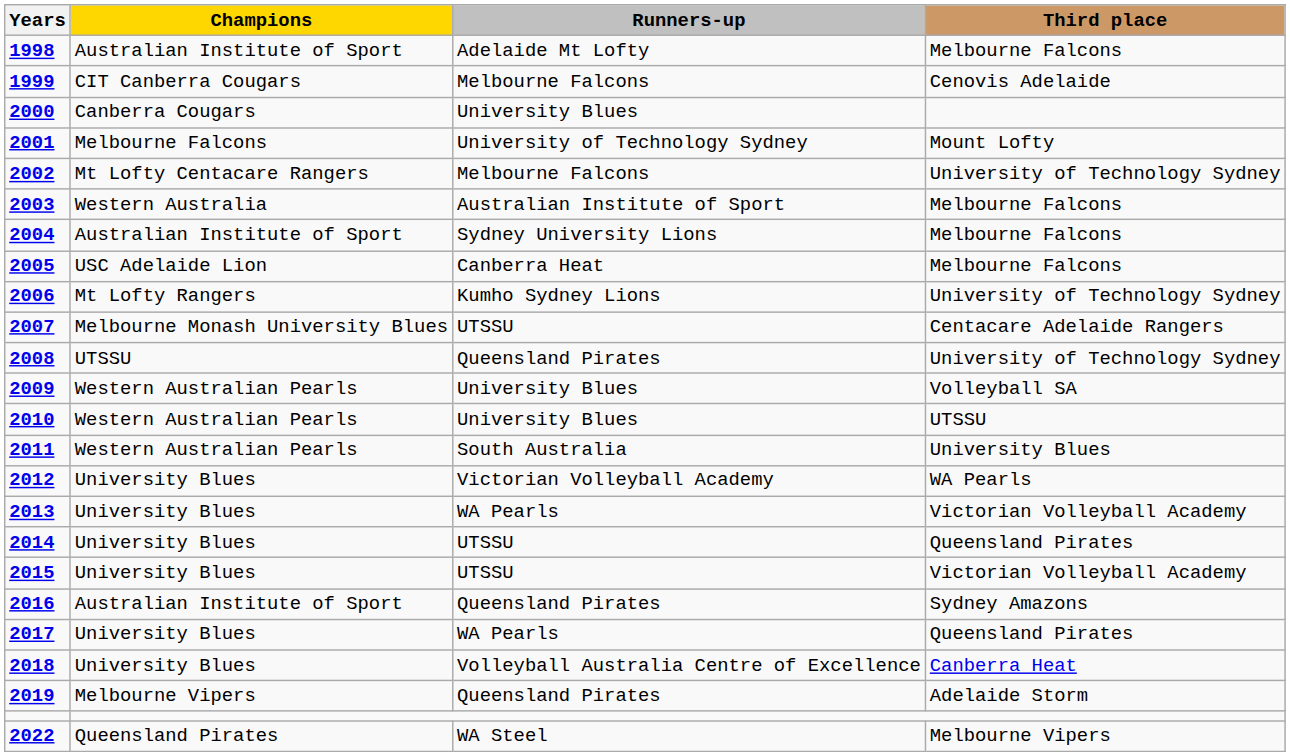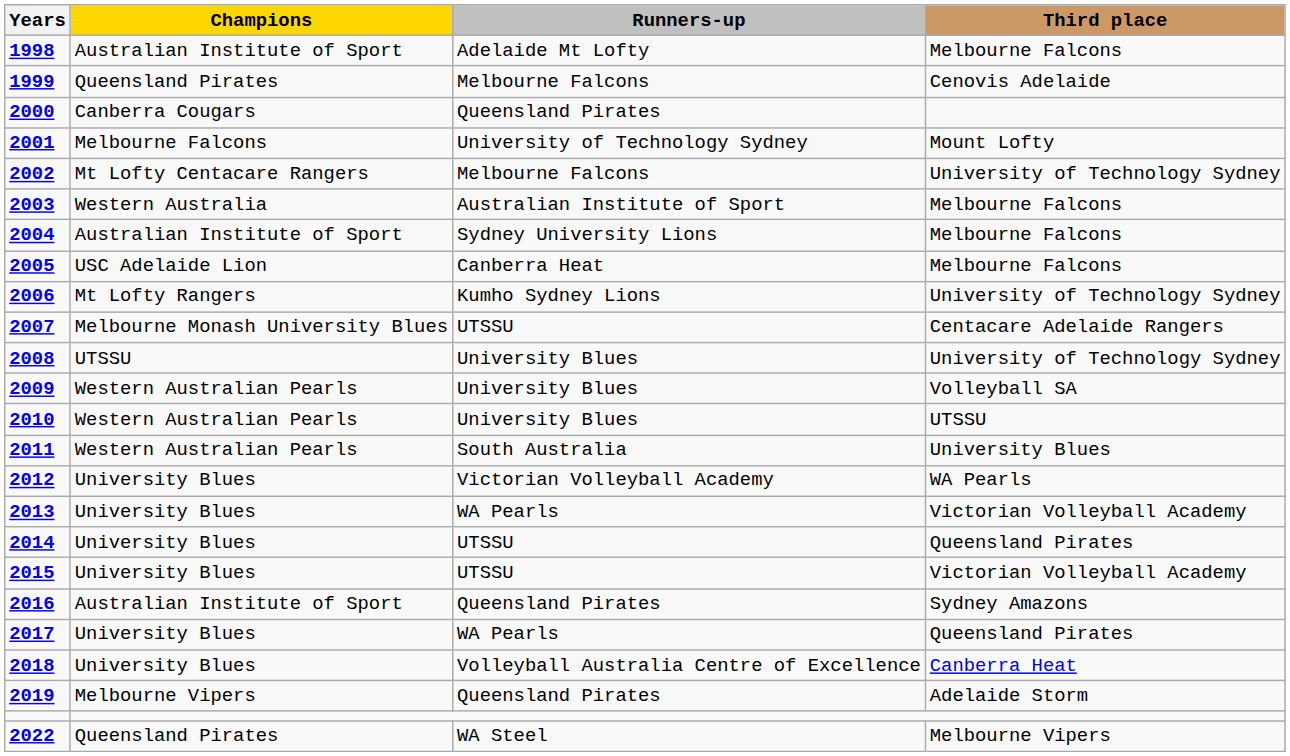1999 | Champions: CIT Canberra Cougars -> Queensland Pirates
2000 | Runners-up: University Blues -> Queensland Pirates
2008 | Runners-up: Queensland Pirates -> University Blues
